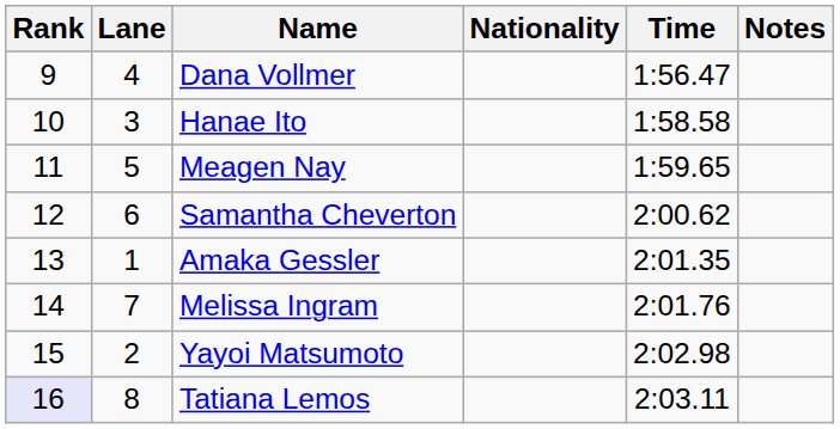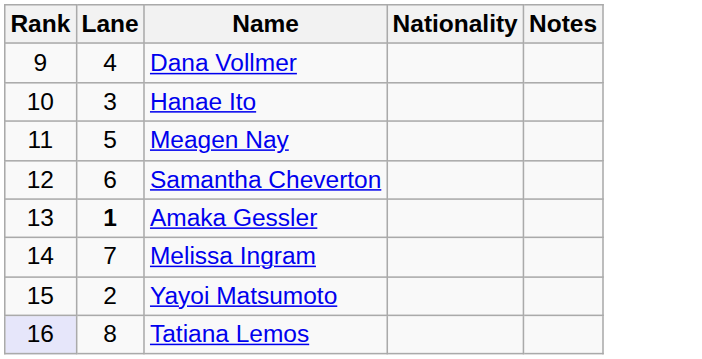- column: Time | 1:56.47 | 1:58.58 | 1:59.65 | 2:00.62 | 2:01.35 | 2:01.76 | 2:02.98 | 2:03.11
Amaka Gessler | Lane: normal -> bold
